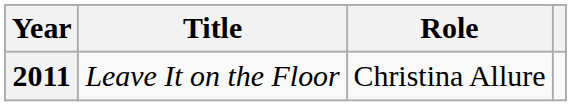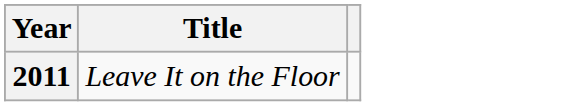- column: Role | Christina Allure
